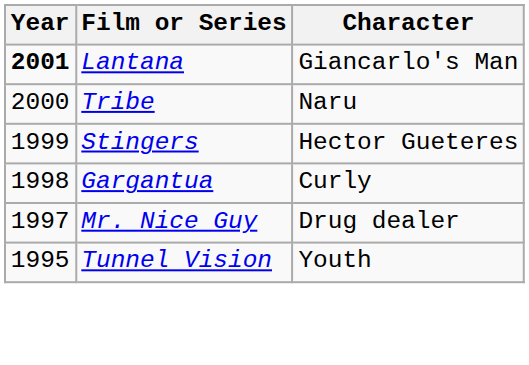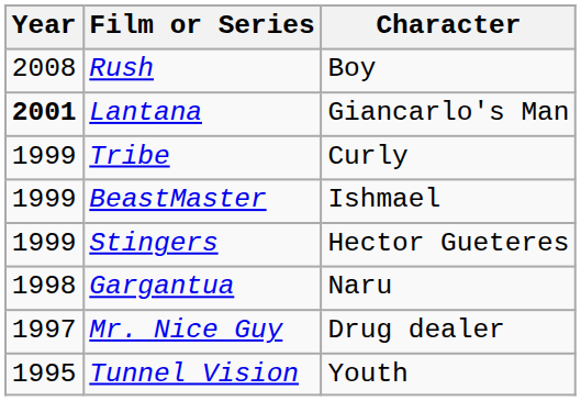+ row: 2008 | Rush | Boy
Tribe | Year: 2000 -> 1999
Tribe | Character: Naru -> Curly
+ row: 1999 | BeastMaster | Ishmael
Gargantua | Character: Curly -> Naru
